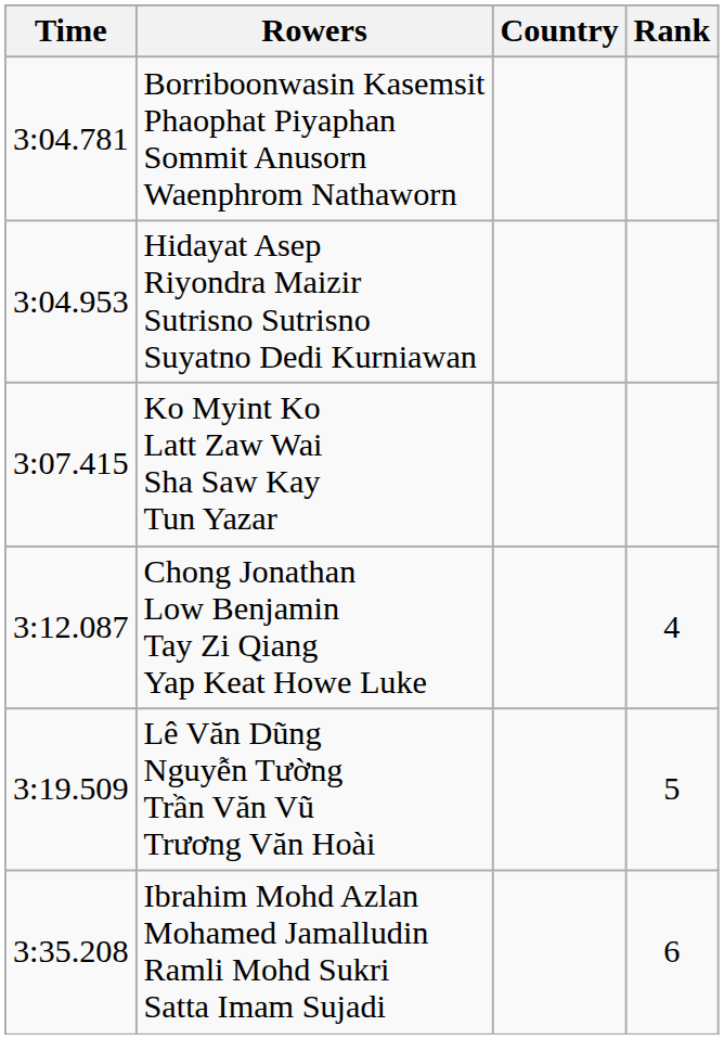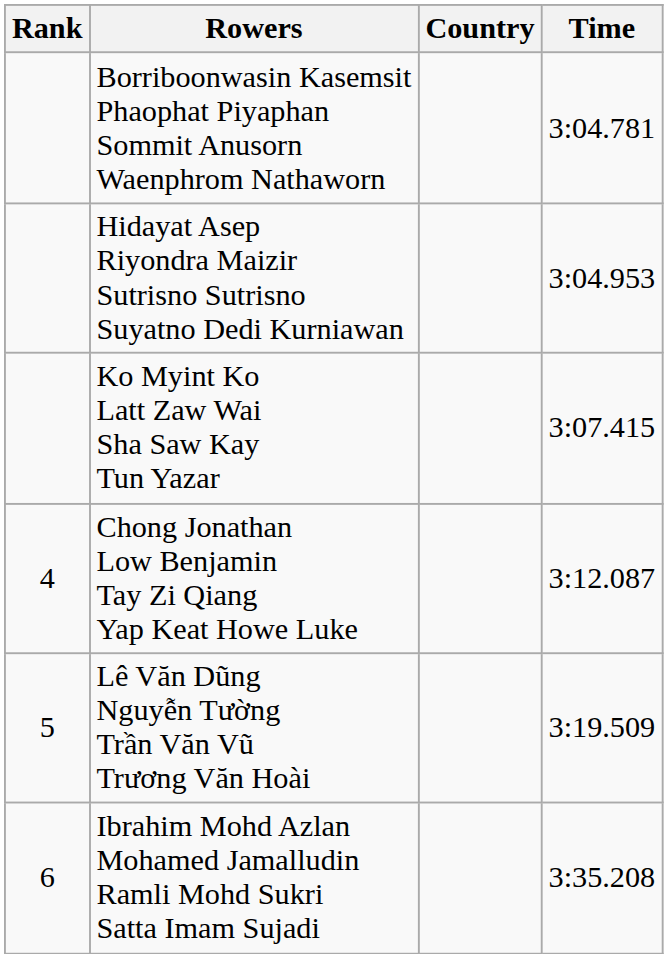columns swapped: Rank <-> Time
